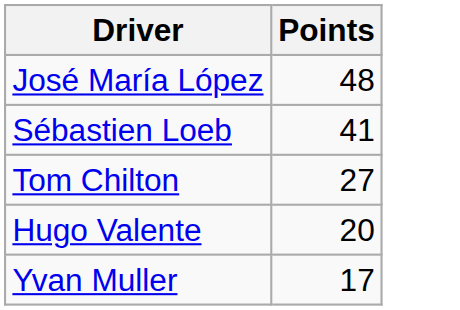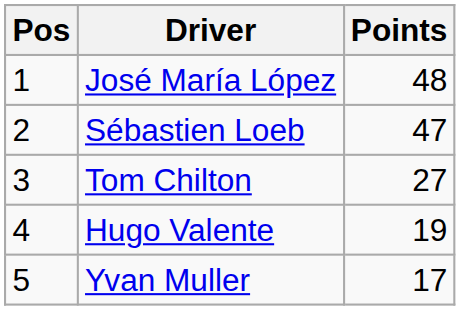+ column: Pos | 1 | 2 | 3 | 4 | 5
Sébastien Loeb | Points: 41 -> 47
Hugo Valente | Points: 20 -> 19
